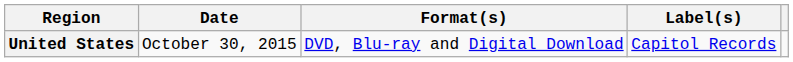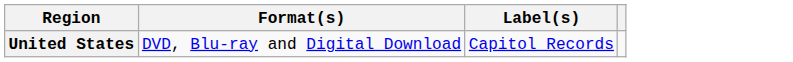- column: Date | October 30, 2015
